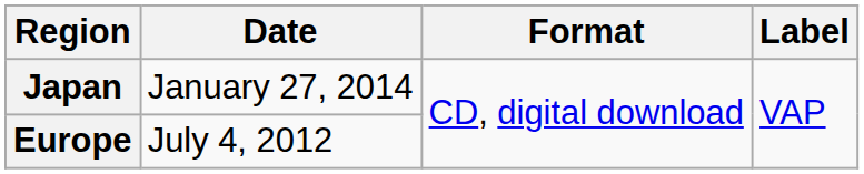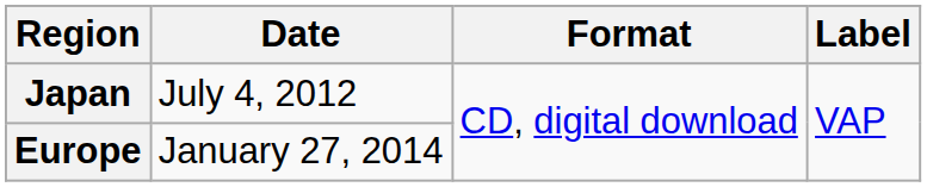Japan | Date: January 27, 2014 -> July 4, 2012
Europe | Date: July 4, 2012 -> January 27, 2014
